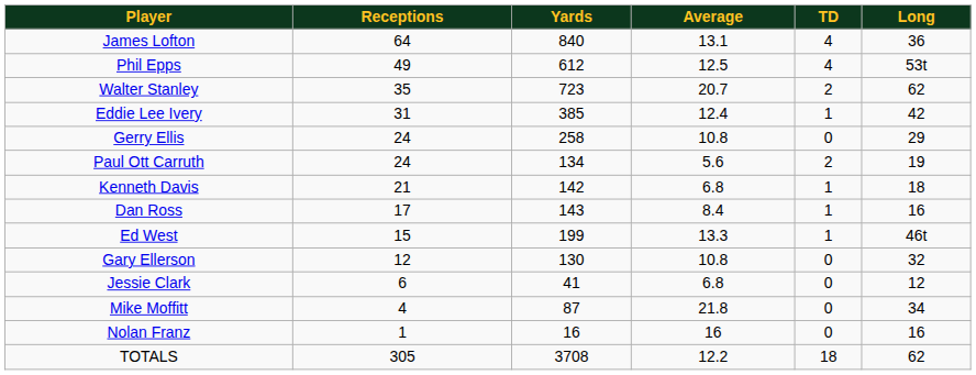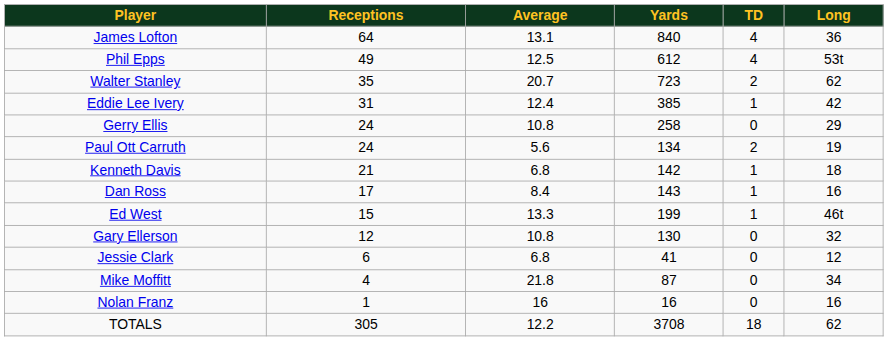columns swapped: Yards <-> Average
